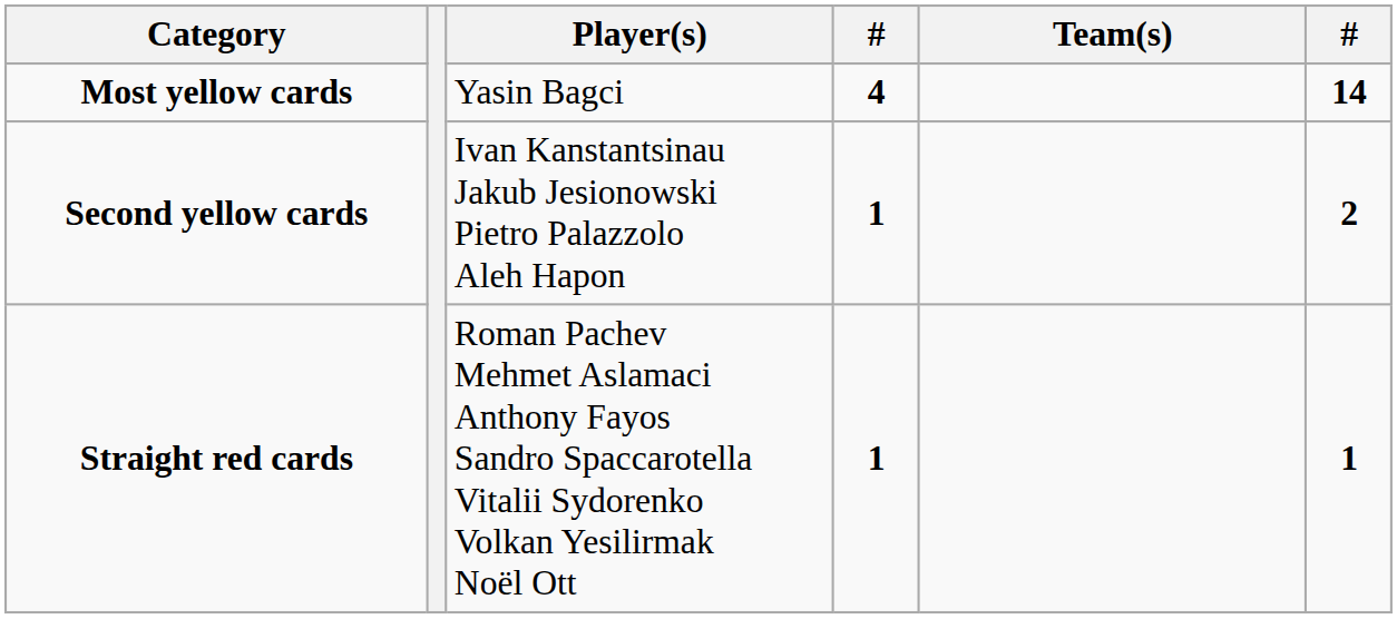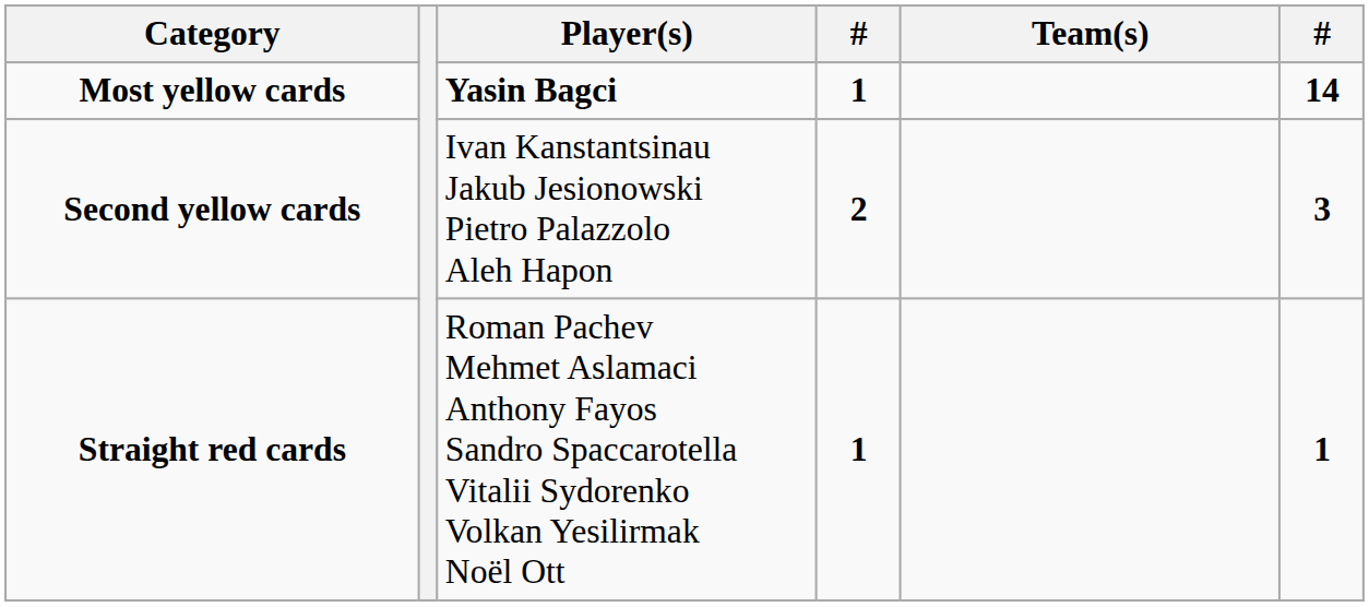Most yellow cards | Player(s): normal -> bold
Most yellow cards | column 4: 4 -> 1
Second yellow cards | column 4: 1 -> 2
Second yellow cards | column 6: 2 -> 3
